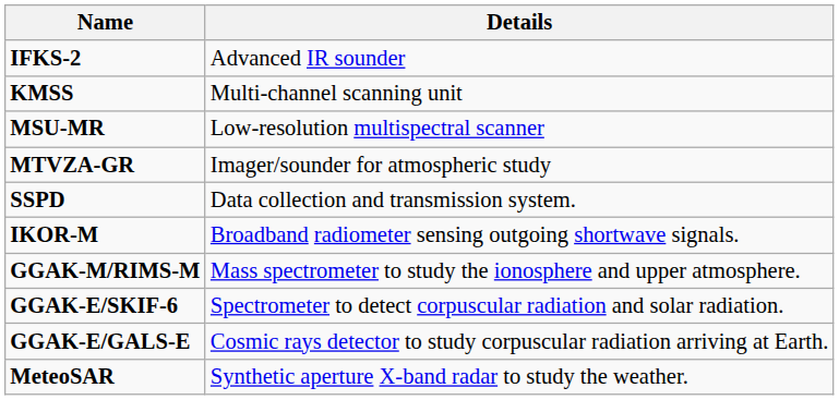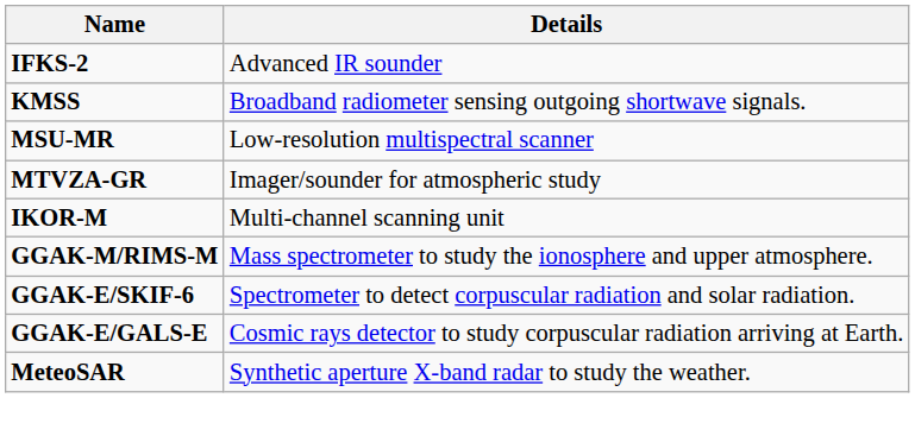KMSS | Details: Multi-channel scanning unit -> Broadband radiometer sensing outgoing shortwave signals.
- row: SSPD | Data collection and transmission system.
IKOR-M | Details: Broadband radiometer sensing outgoing shortwave signals. -> Multi-channel scanning unit
